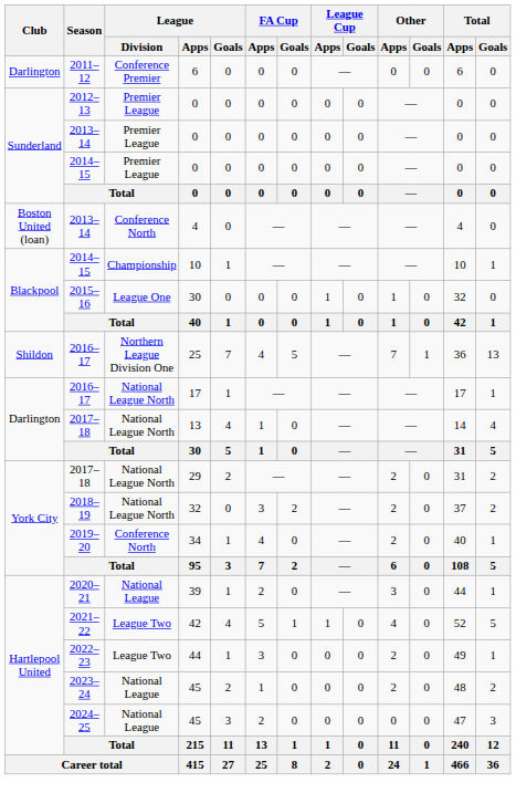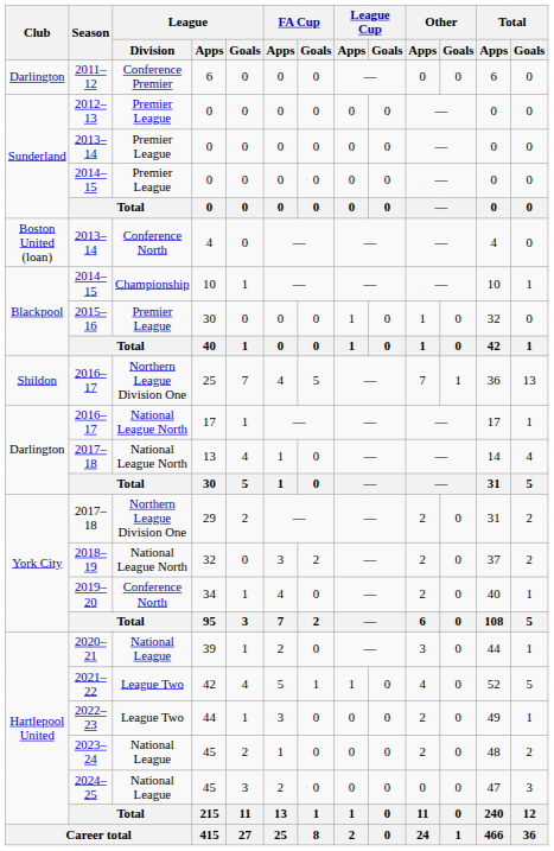2015–16 / 30 | League / Division: League One -> Premier League
29 | League / Division: National League North -> Northern League Division One
